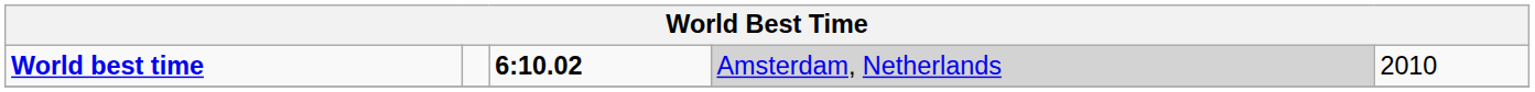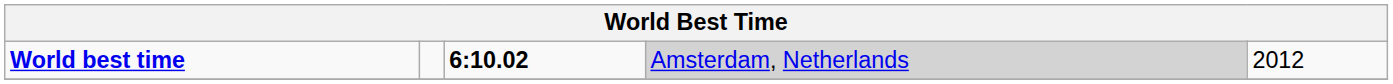World best time | column 5: 2010 -> 2012
